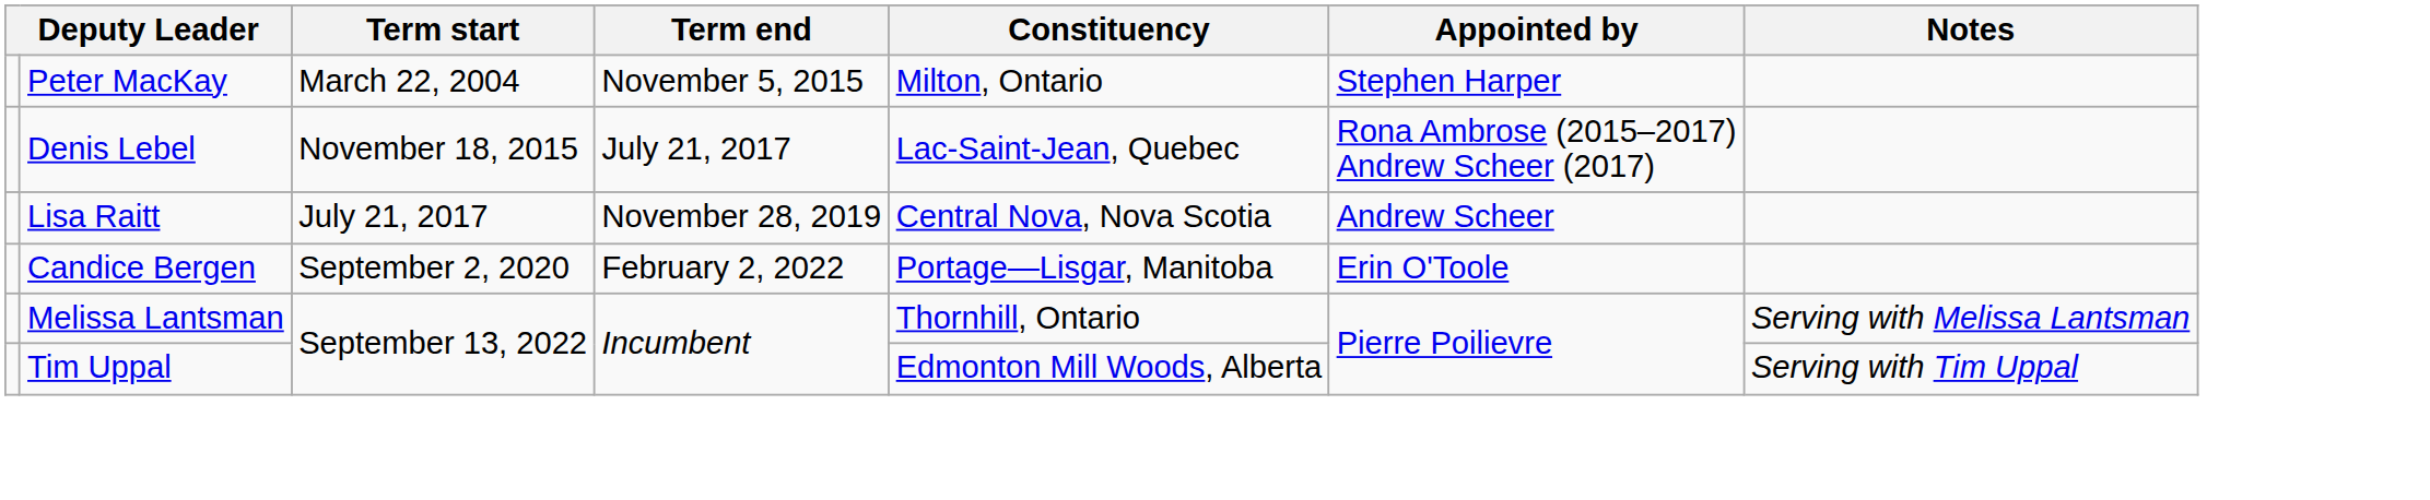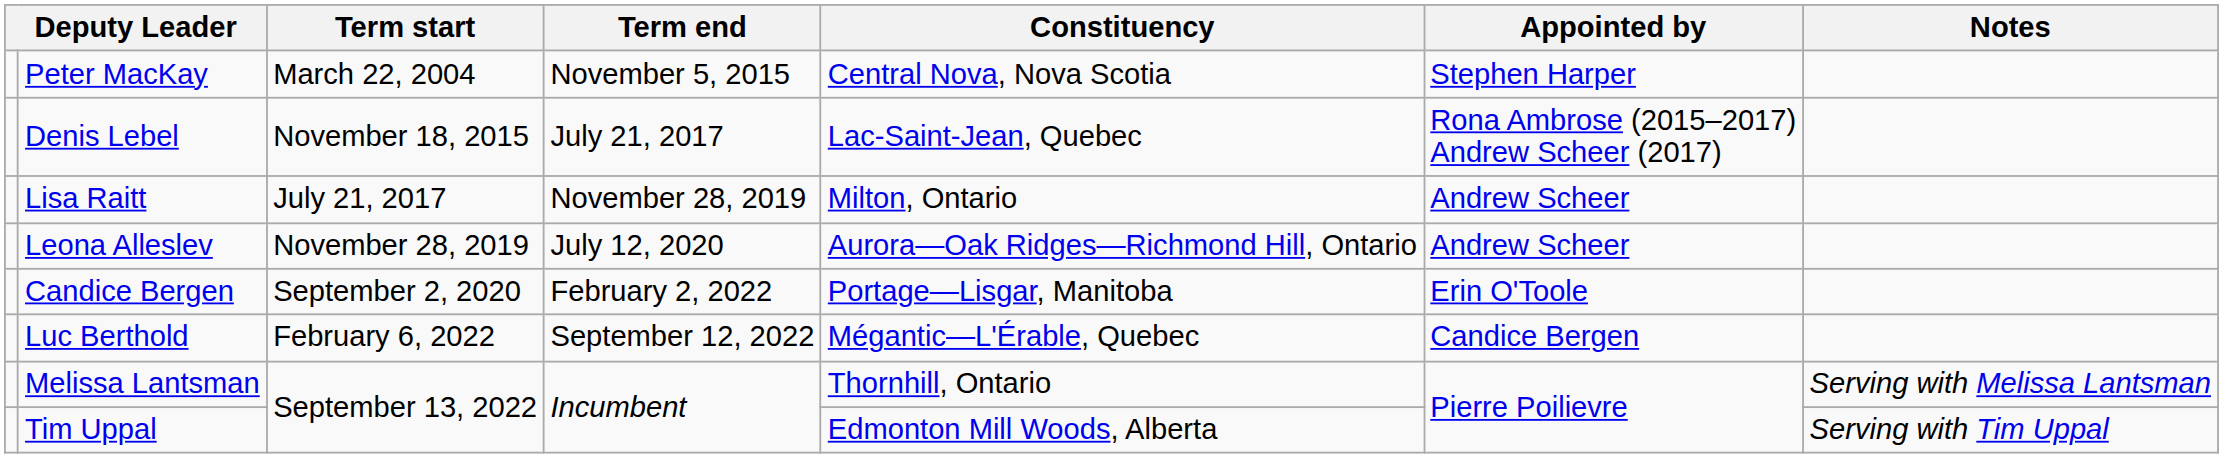Peter MacKay | Constituency: Milton, Ontario -> Central Nova, Nova Scotia
Lisa Raitt | Constituency: Central Nova, Nova Scotia -> Milton, Ontario
+ row: Leona Alleslev | November 28, 2019 | July 12, 2020 | Aurora—Oak Ridges—Richmond Hill, Ontario | Andrew Scheer
+ row: Luc Berthold | February 6, 2022 | September 12, 2022 | Mégantic—L'Érable, Quebec | Candice Bergen
